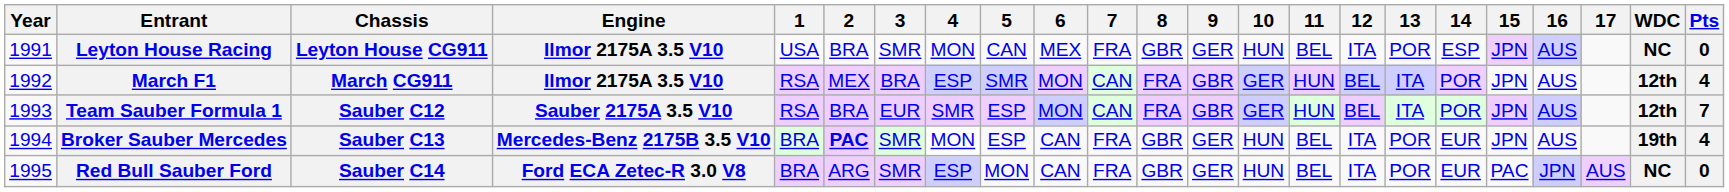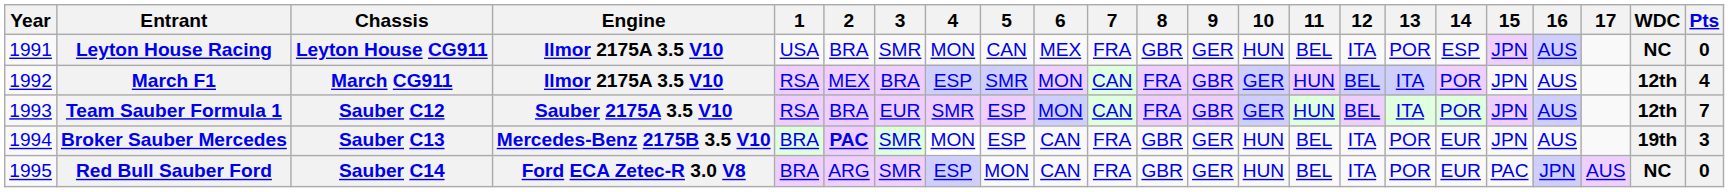Broker Sauber Mercedes | Pts: 4 -> 3
